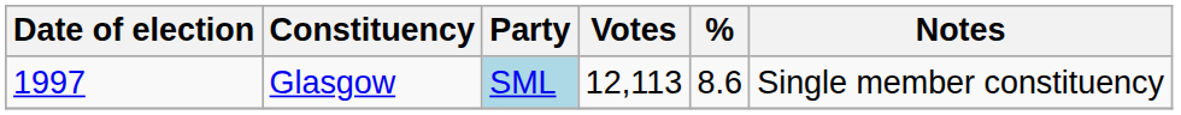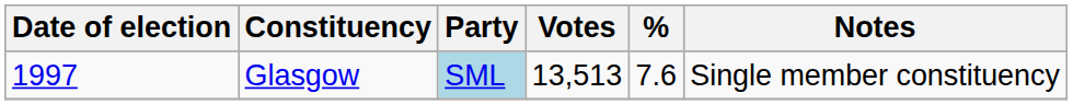Glasgow | Votes: 12,113 -> 13,513
Glasgow | %: 8.6 -> 7.6
